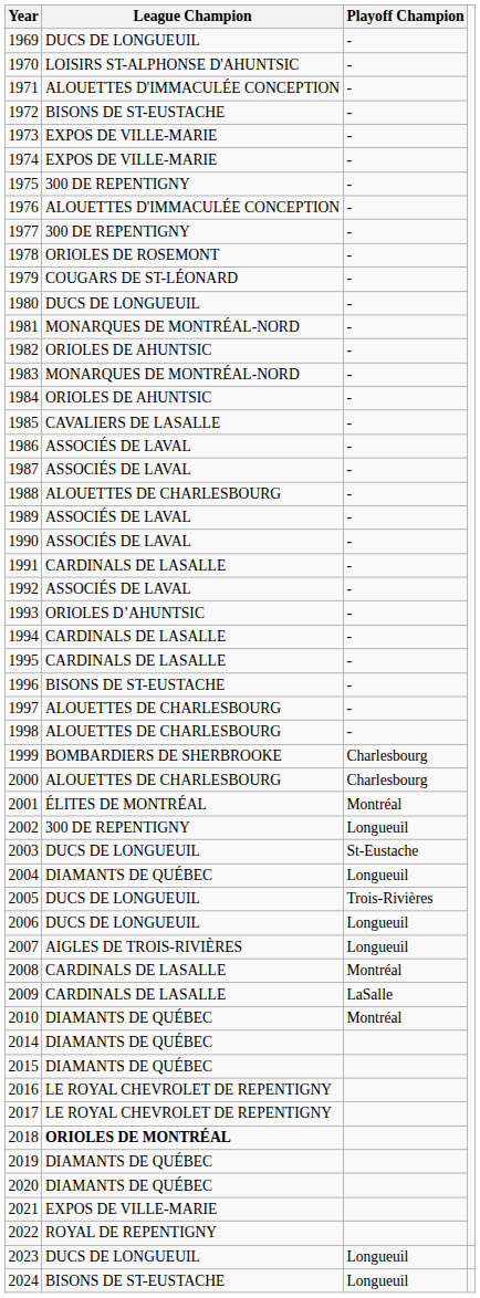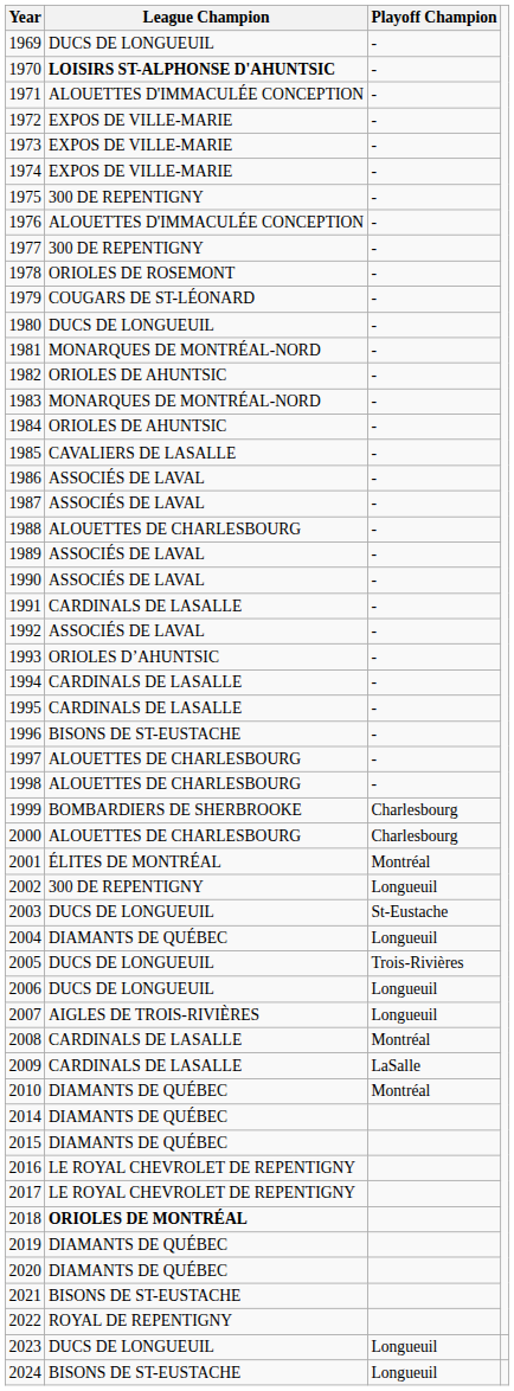1970 | League Champion: normal -> bold
1972 | League Champion: BISONS DE ST-EUSTACHE -> EXPOS DE VILLE-MARIE
2021 | League Champion: EXPOS DE VILLE-MARIE -> BISONS DE ST-EUSTACHE
